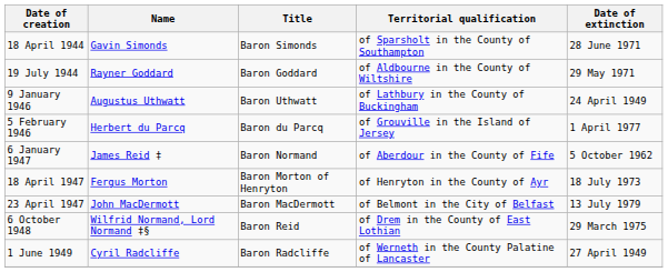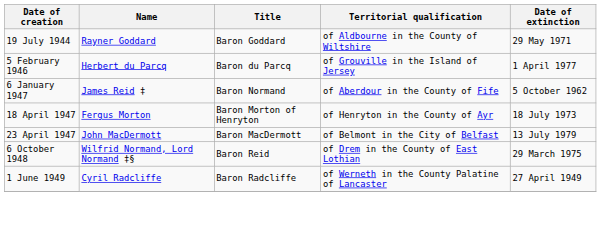- row: 18 April 1944 | Gavin Simonds | Baron Simonds | of Sparsholt in the County of Southampton | 28 June 1971
- row: 9 January 1946 | Augustus Uthwatt | Baron Uthwatt | of Lathbury in the County of Buckingham | 24 April 1949
